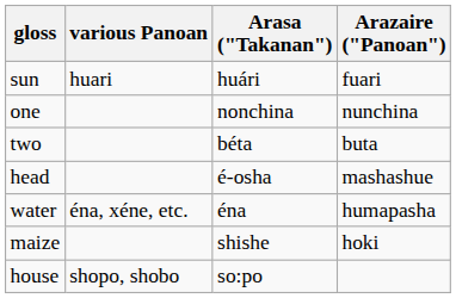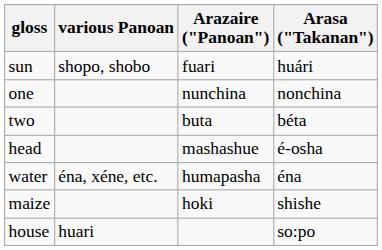columns swapped: Arazaire ("Panoan") <-> Arasa ("Takanan")
sun | various Panoan: huari -> shopo, shobo
house | various Panoan: shopo, shobo -> huari
